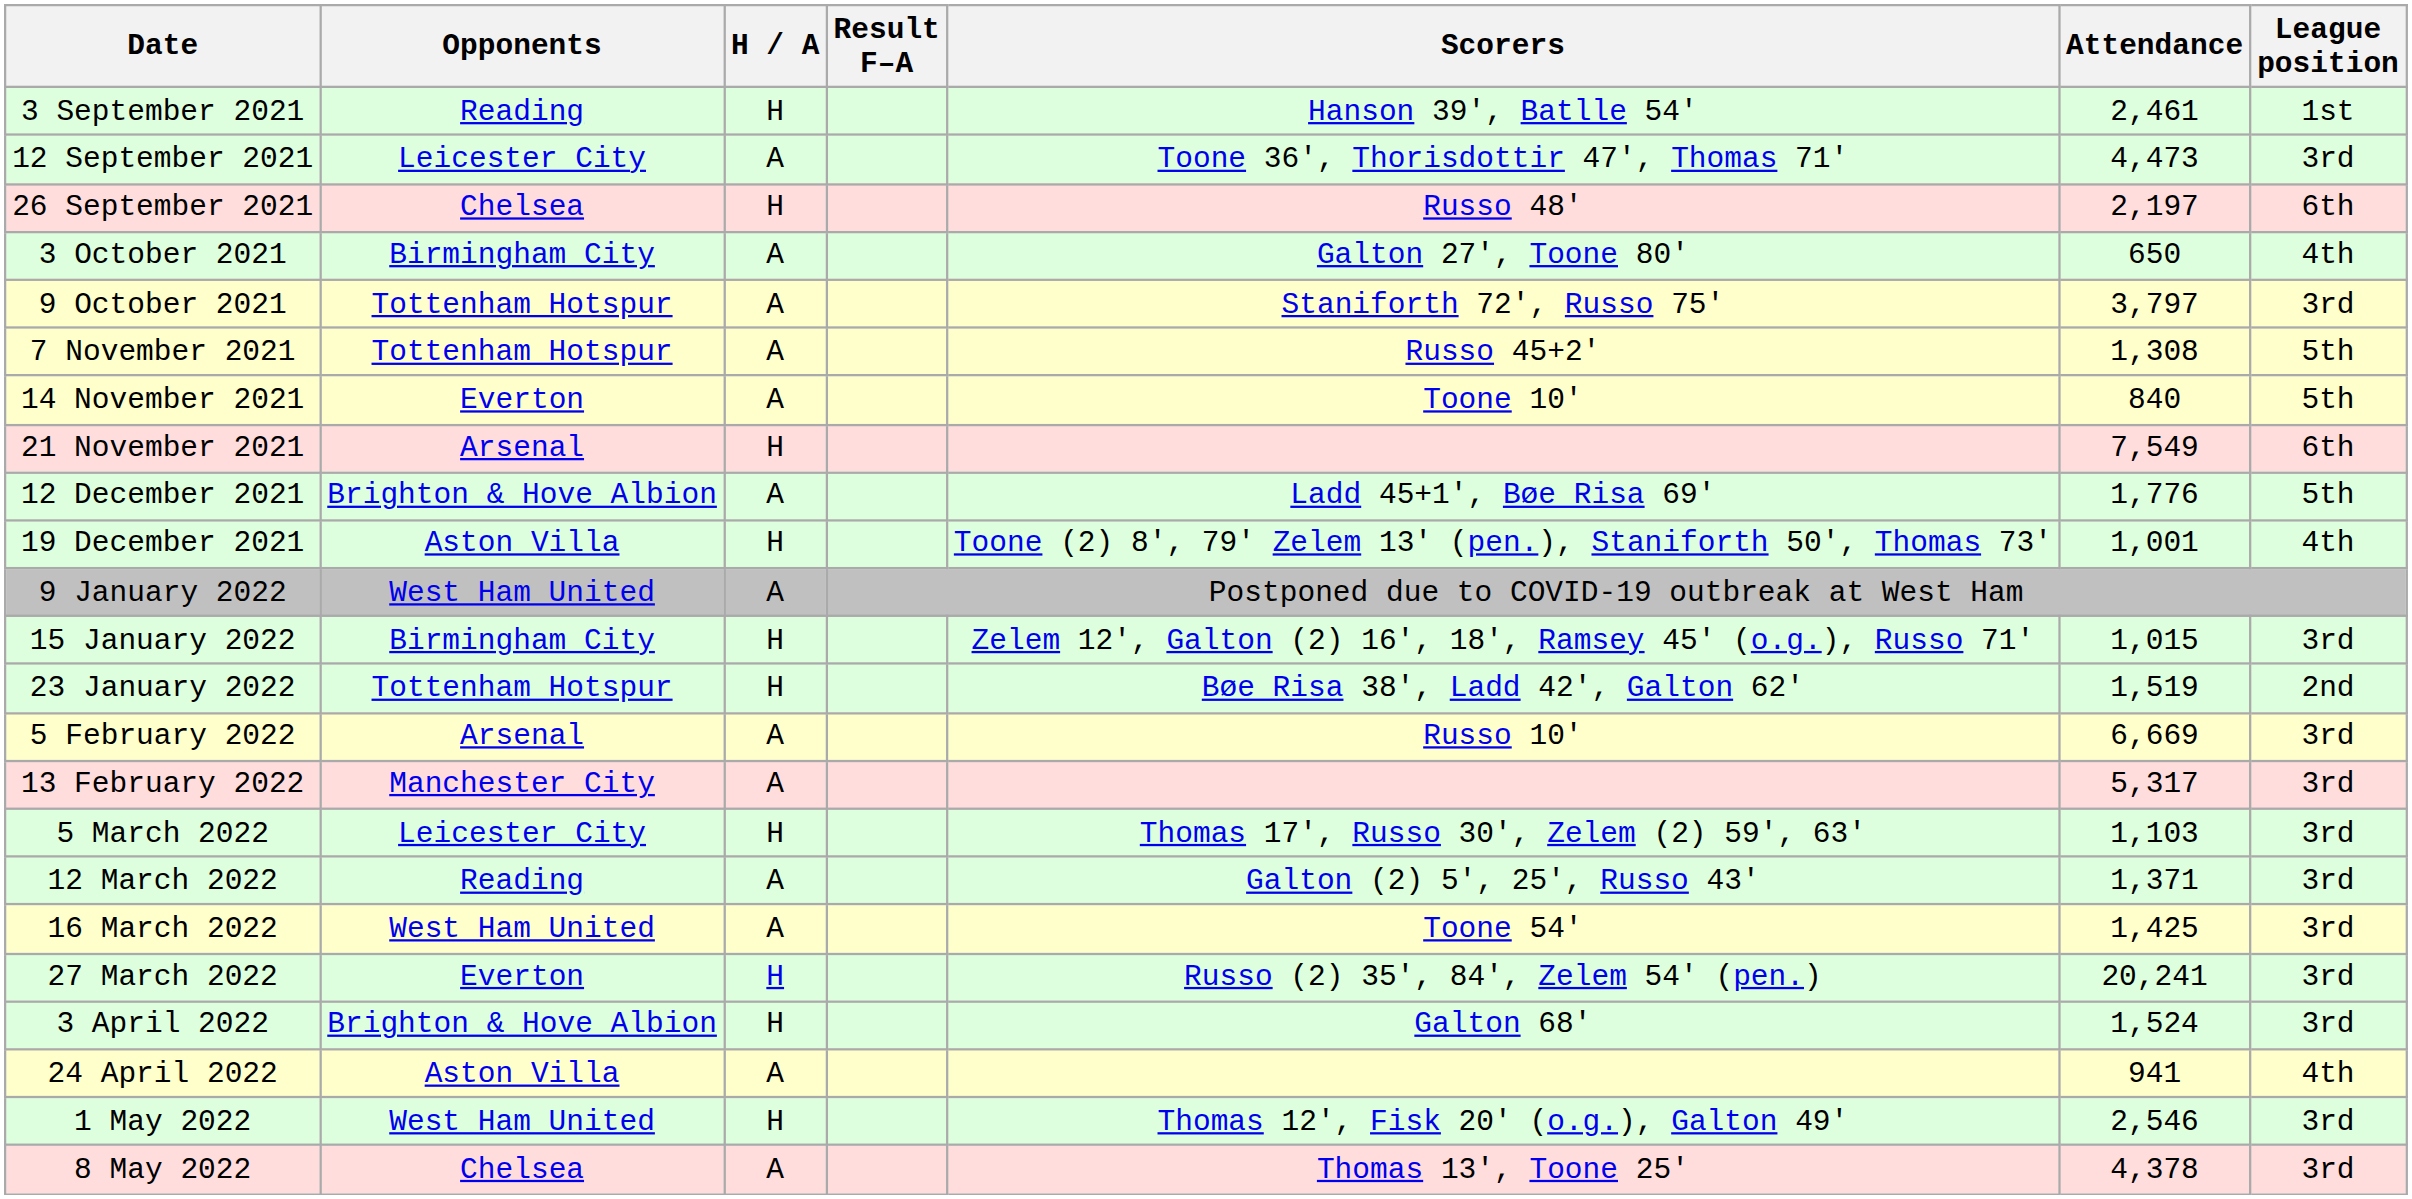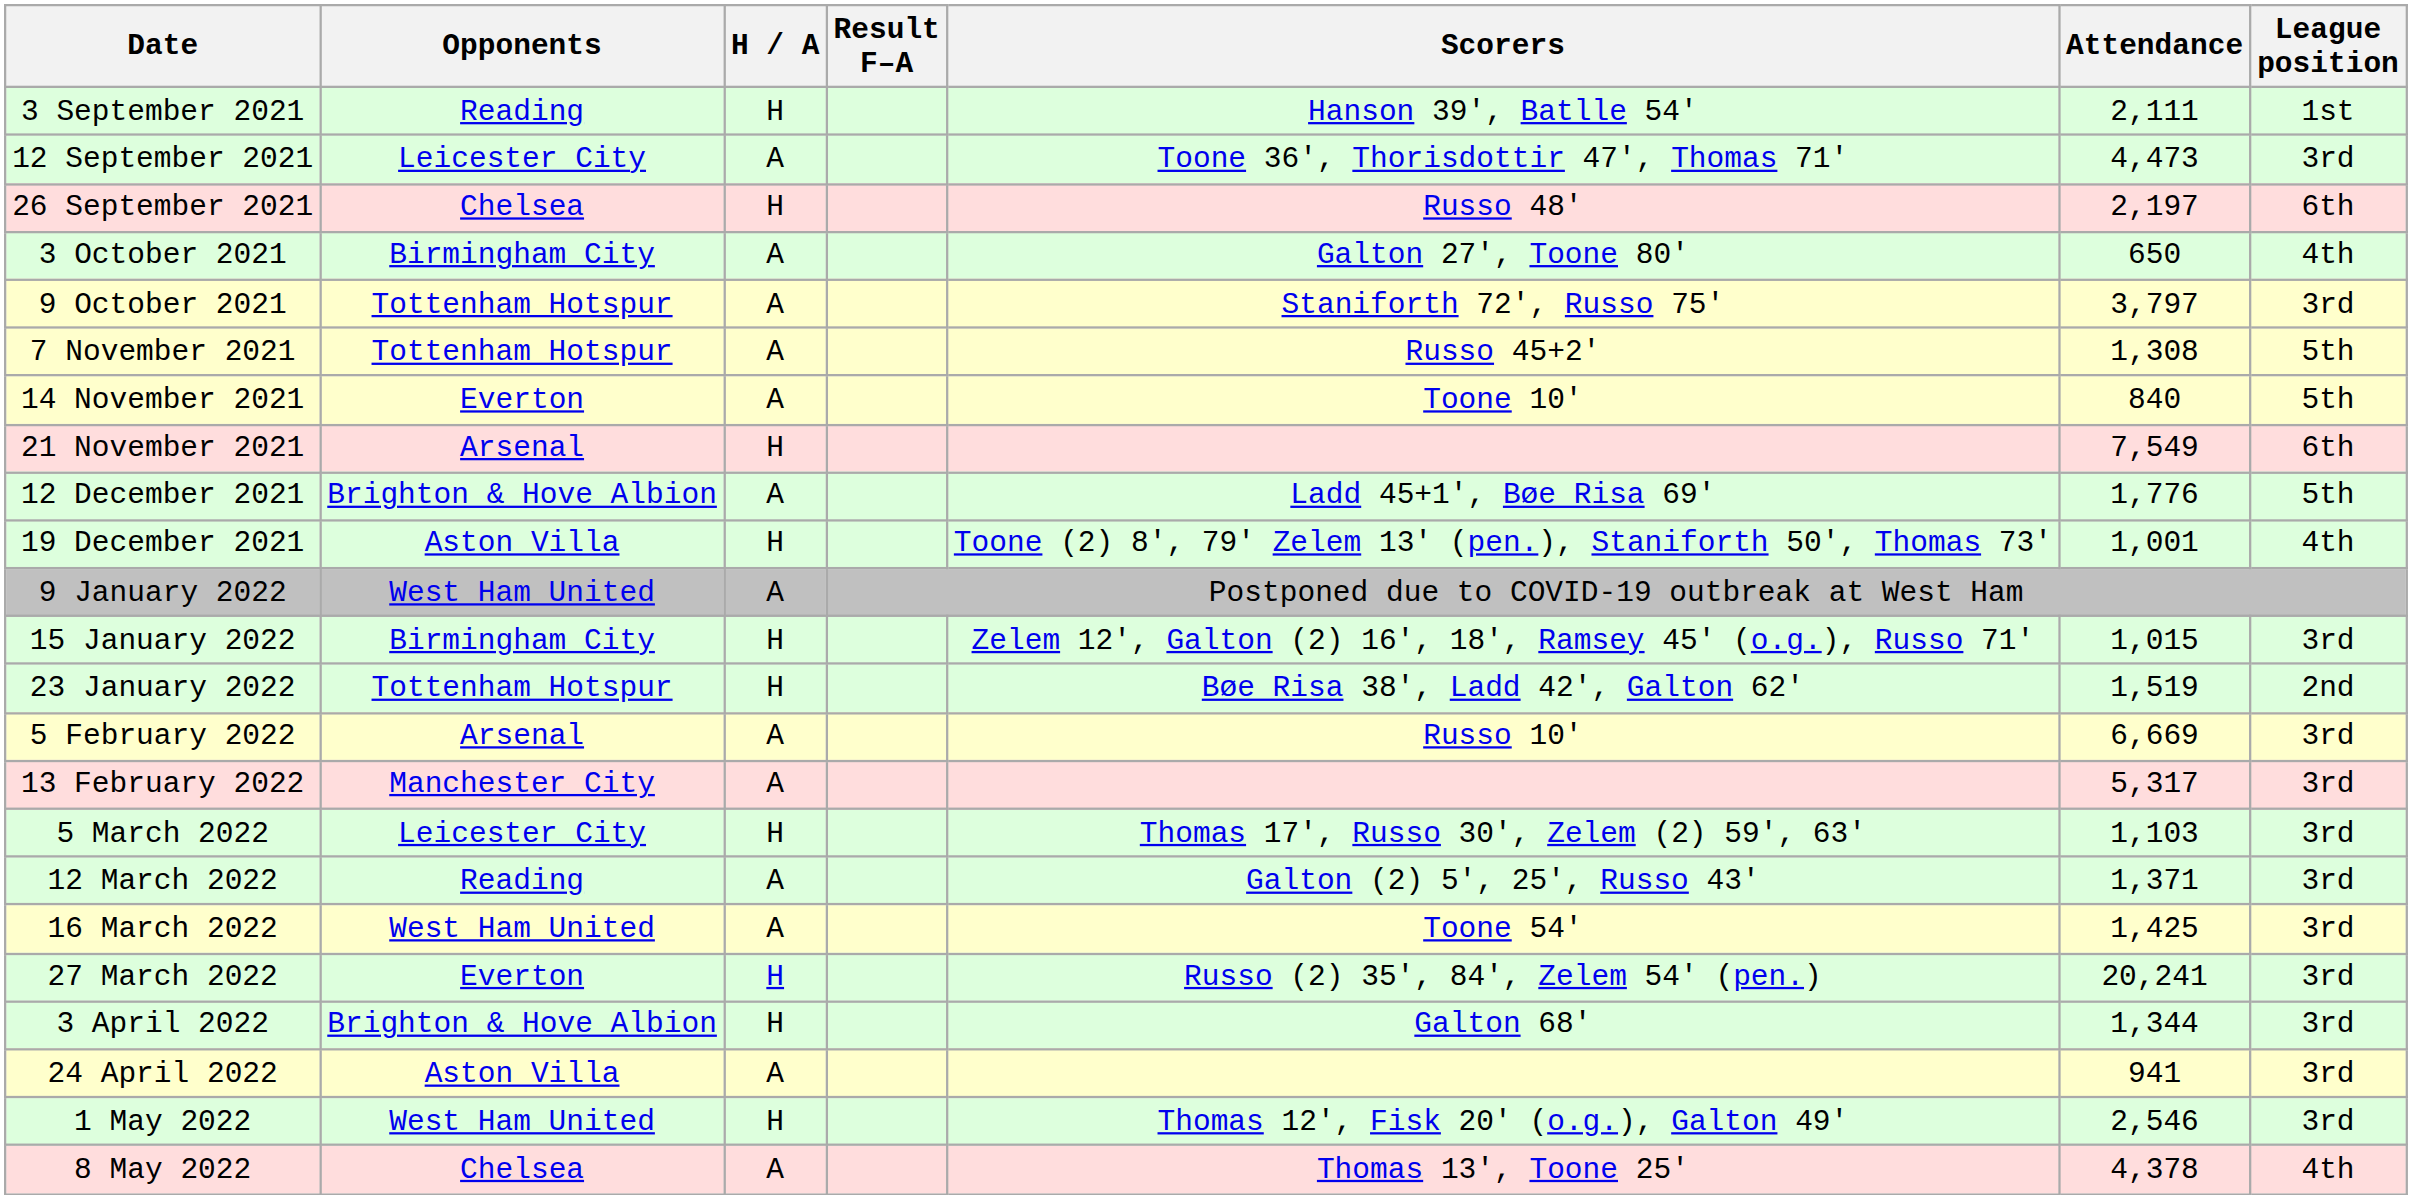3 September 2021 | Attendance: 2,461 -> 2,111
3 April 2022 | Attendance: 1,524 -> 1,344
24 April 2022 | League position: 4th -> 3rd
8 May 2022 | League position: 3rd -> 4th
